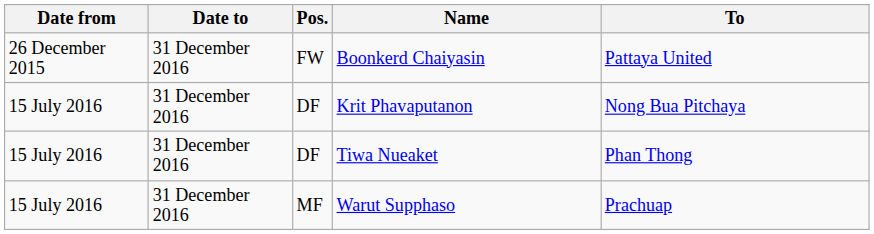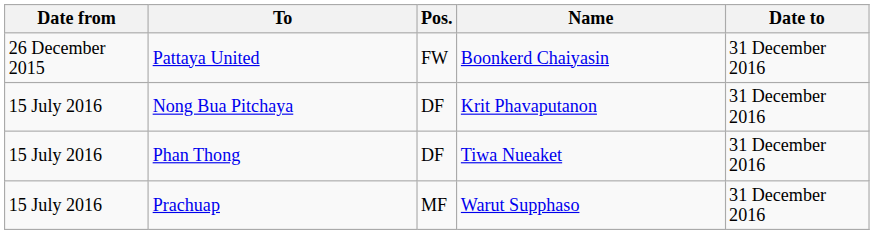columns swapped: Date to <-> To
